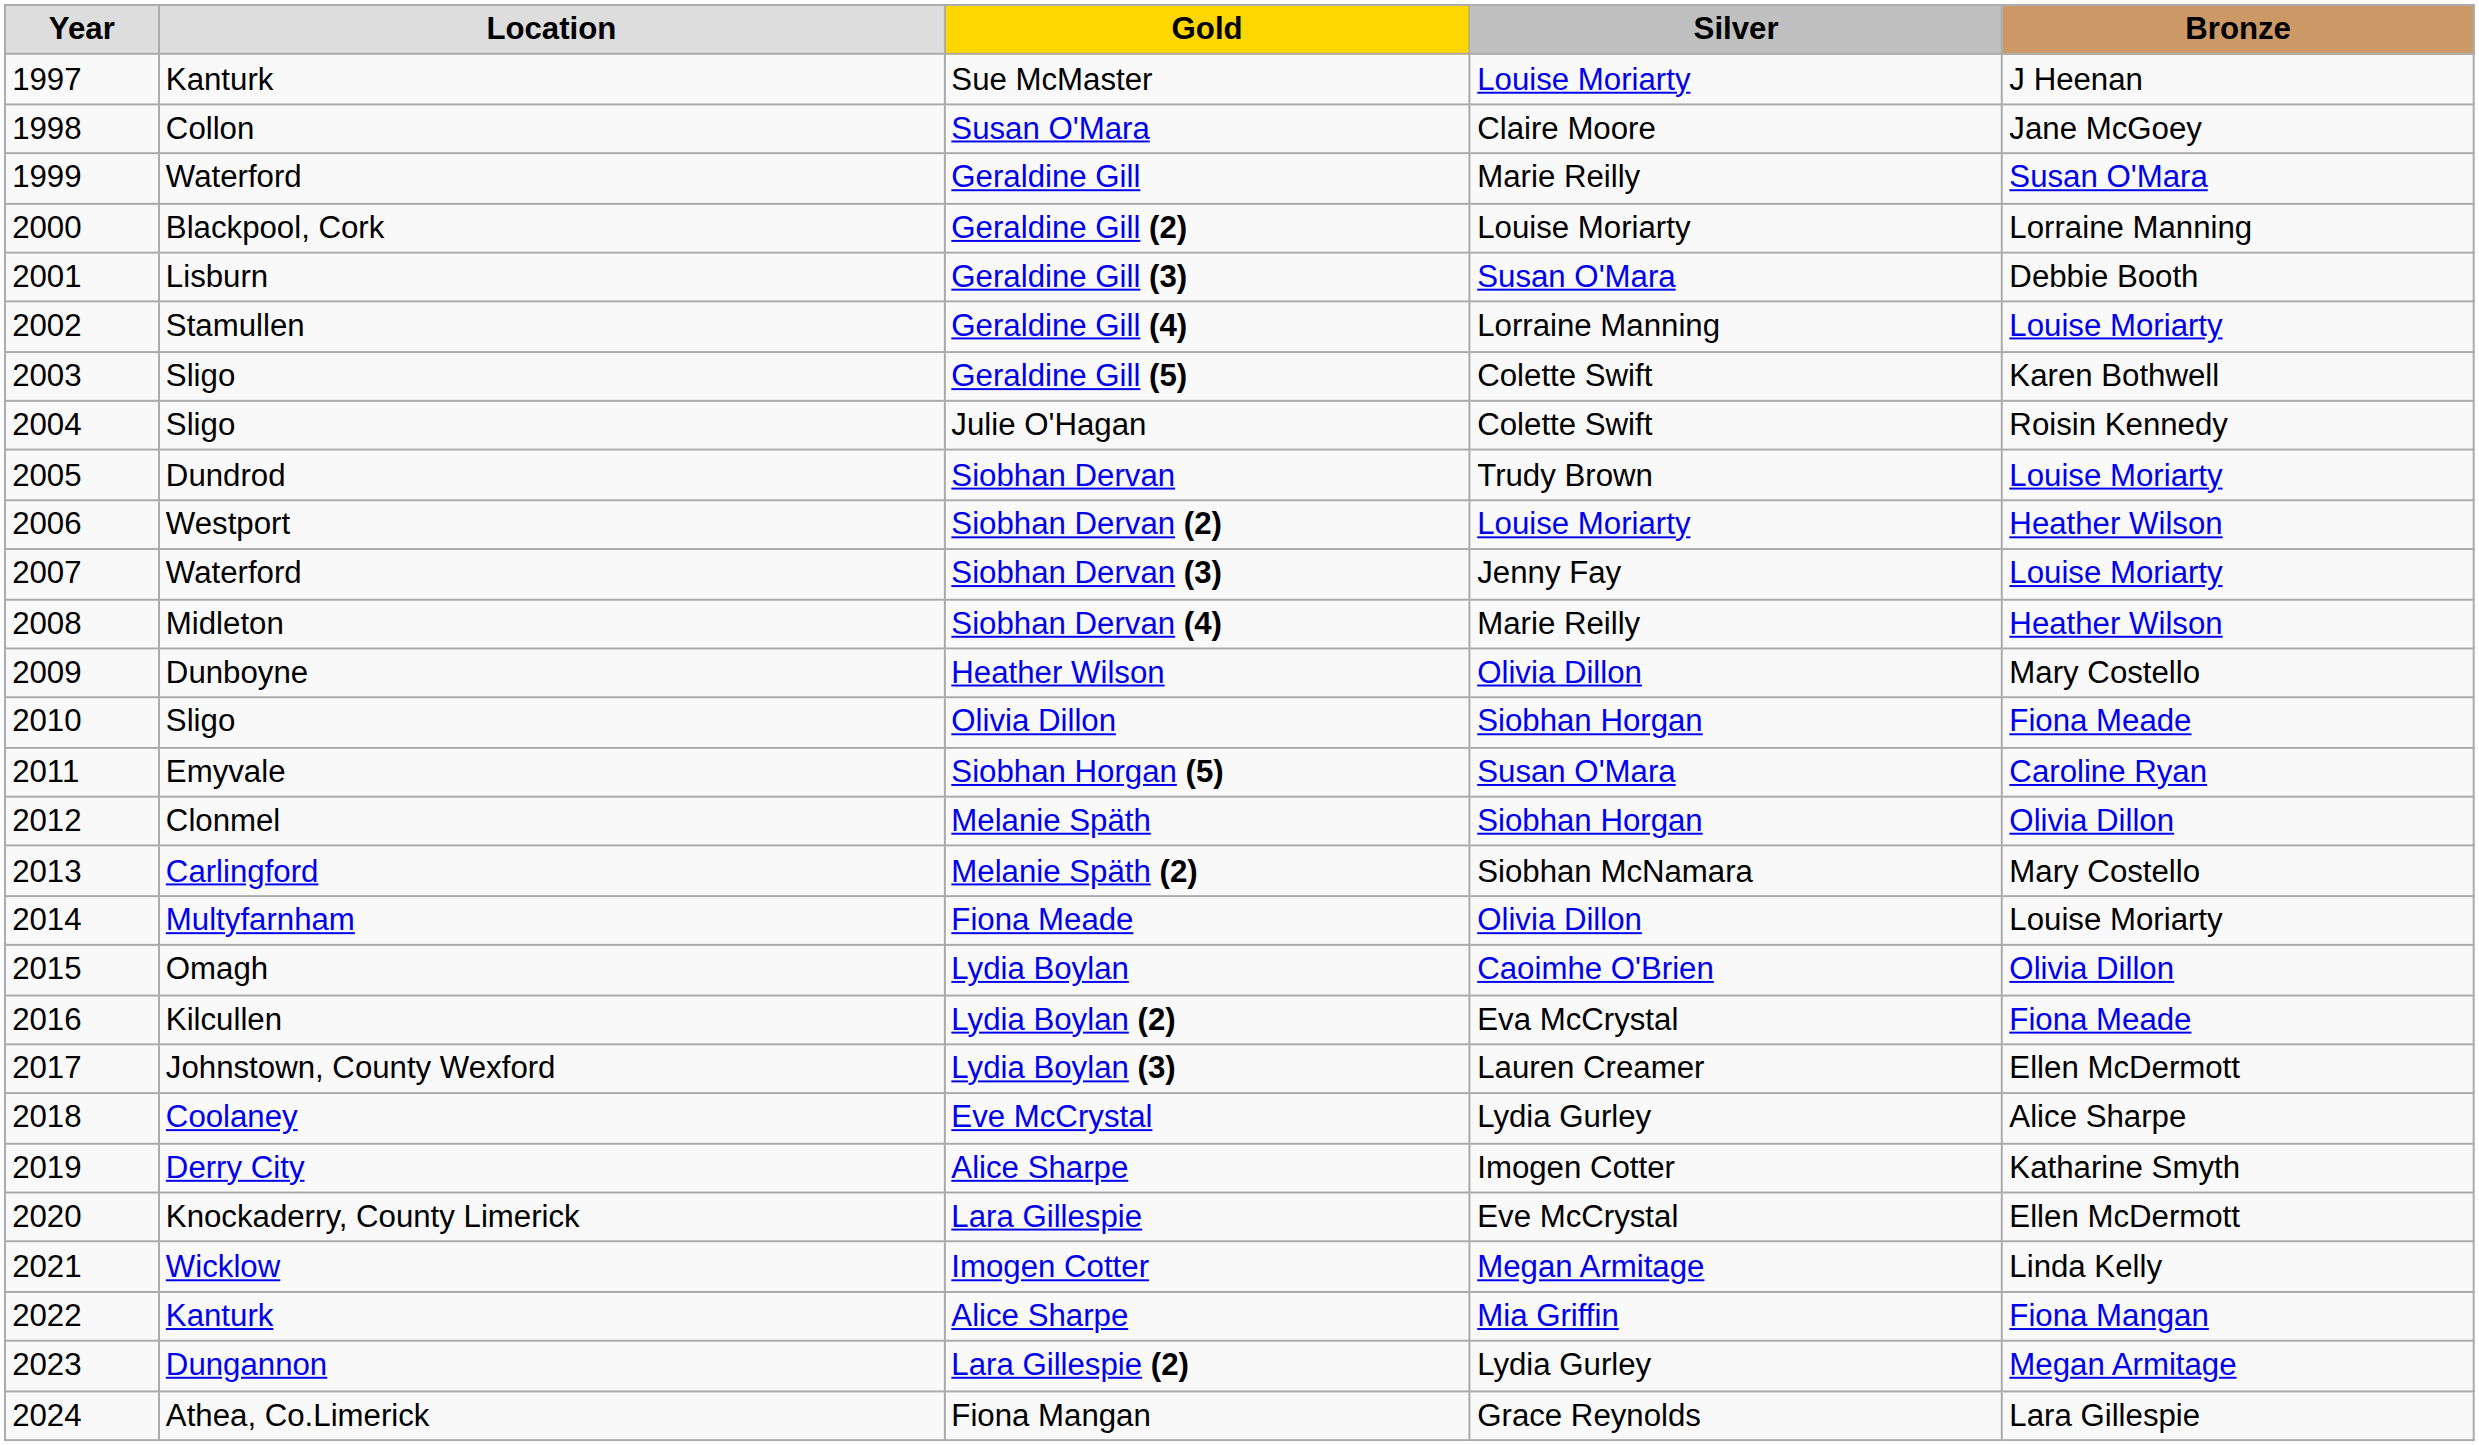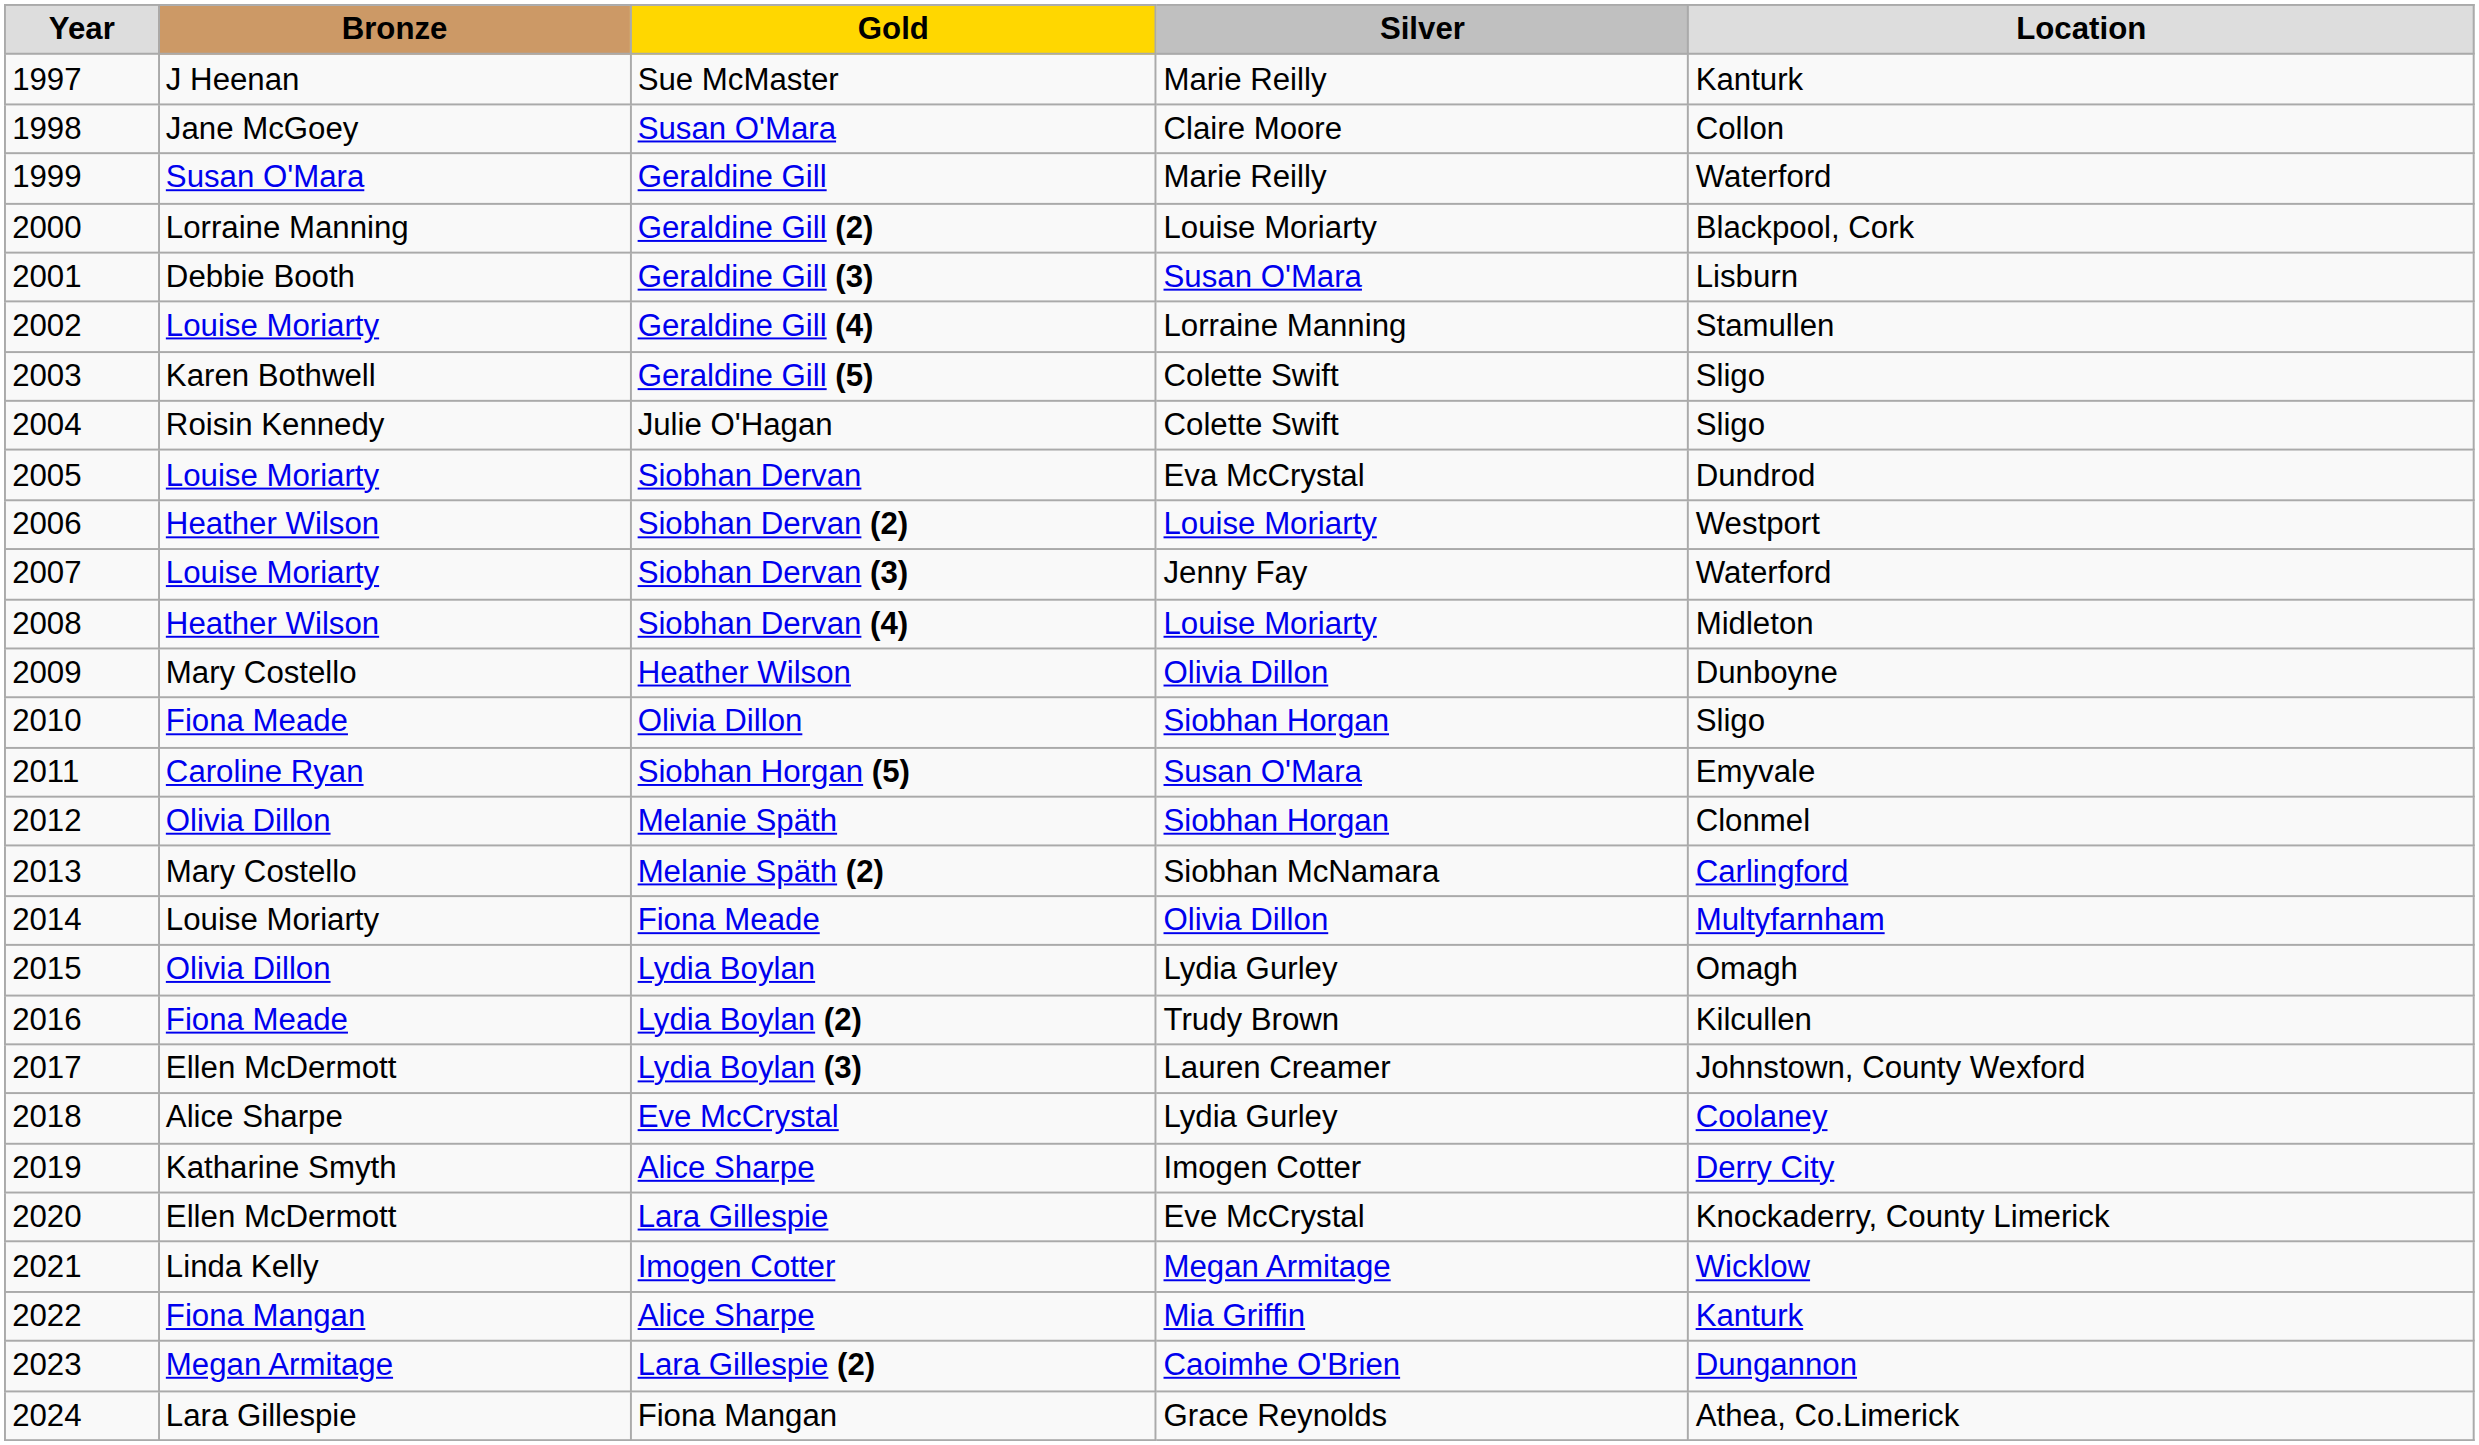columns swapped: Location <-> Bronze
Sue McMaster | Silver: Louise Moriarty -> Marie Reilly
Siobhan Dervan | Silver: Trudy Brown -> Eva McCrystal
Siobhan Dervan (4) | Silver: Marie Reilly -> Louise Moriarty
Lydia Boylan | Silver: Caoimhe O'Brien -> Lydia Gurley
Lydia Boylan (2) | Silver: Eva McCrystal -> Trudy Brown
Lara Gillespie (2) | Silver: Lydia Gurley -> Caoimhe O'Brien
